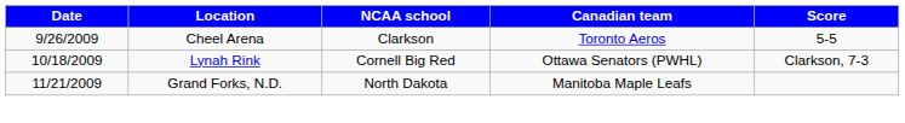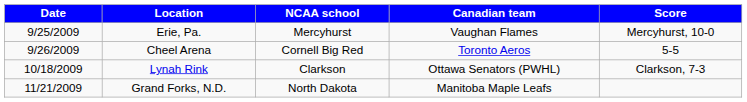+ row: 9/25/2009 | Erie, Pa. | Mercyhurst | Vaughan Flames | Mercyhurst, 10-0
Cheel Arena | NCAA school: Clarkson -> Cornell Big Red
Lynah Rink | NCAA school: Cornell Big Red -> Clarkson
